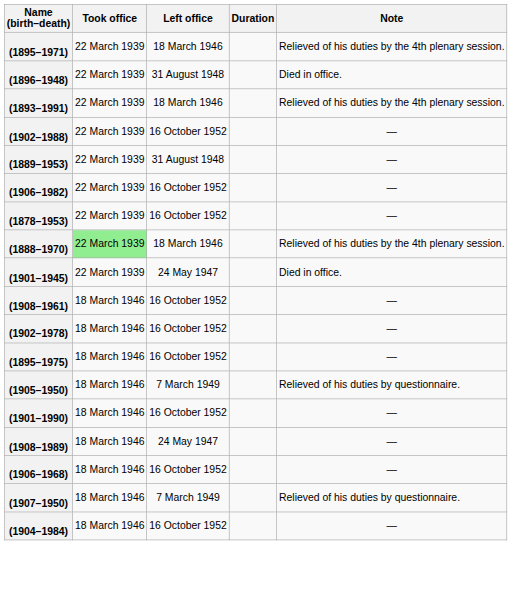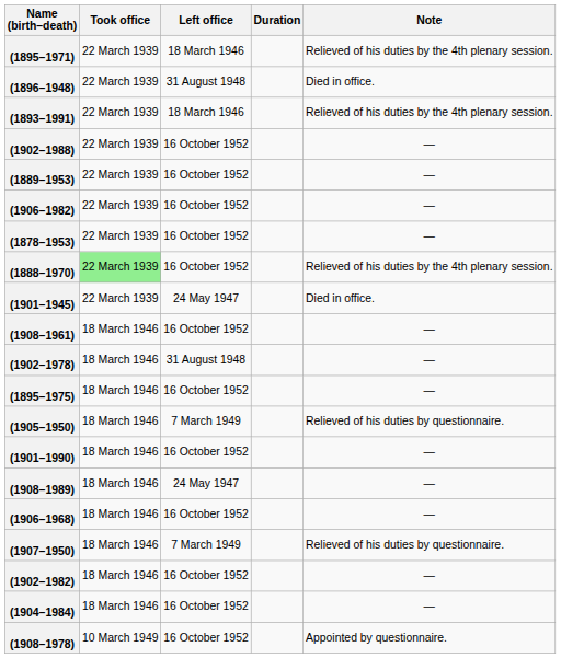(1889–1953) | Left office: 31 August 1948 -> 16 October 1952
(1888–1970) | Left office: 18 March 1946 -> 16 October 1952
(1902–1978) | Left office: 16 October 1952 -> 31 August 1948
+ row: (1902–1982) | 18 March 1946 | 16 October 1952 | —
+ row: (1908–1978) | 10 March 1949 | 16 October 1952 | Appointed by questionnaire.
